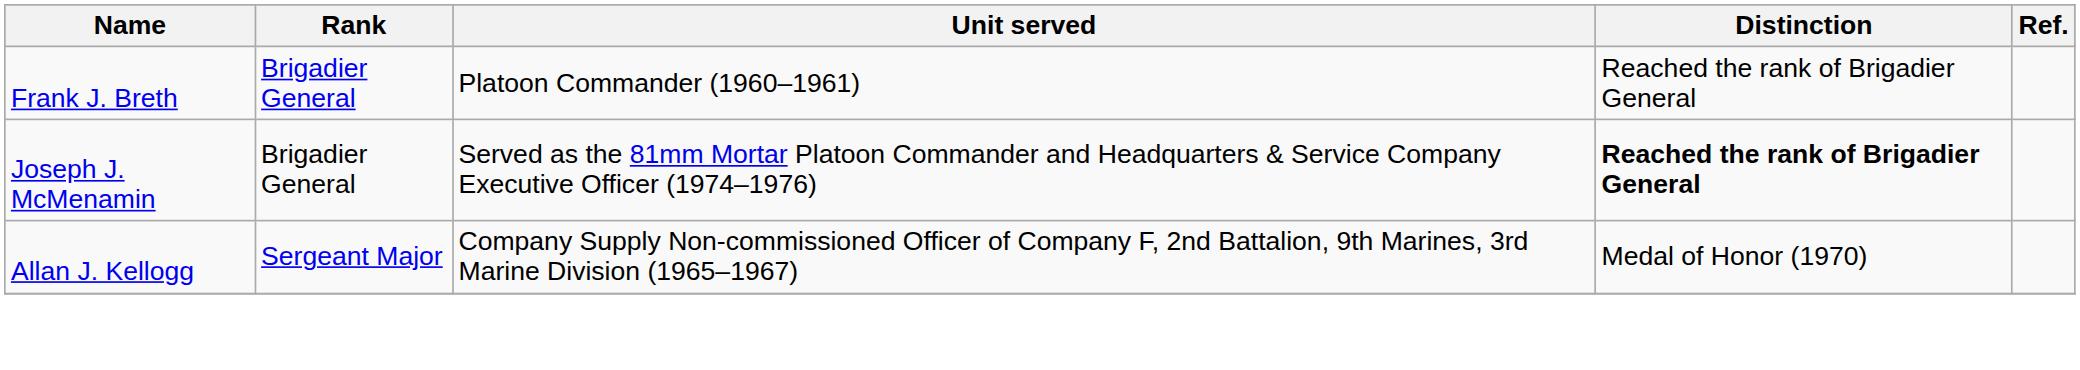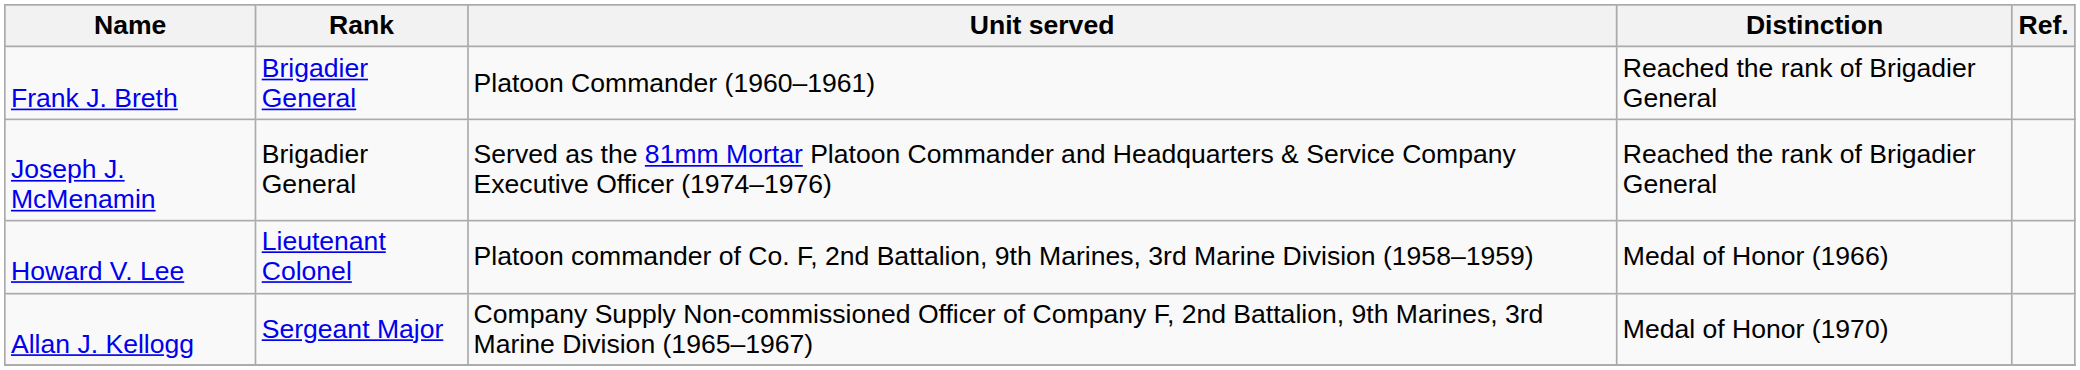Joseph J. McMenamin | Distinction: bold -> normal
+ row: Howard V. Lee | Lieutenant Colonel | Platoon commander of Co. F, 2nd Battalion, 9th Marines, 3rd Marine Division (1958–1959) | Medal of Honor (1966)
